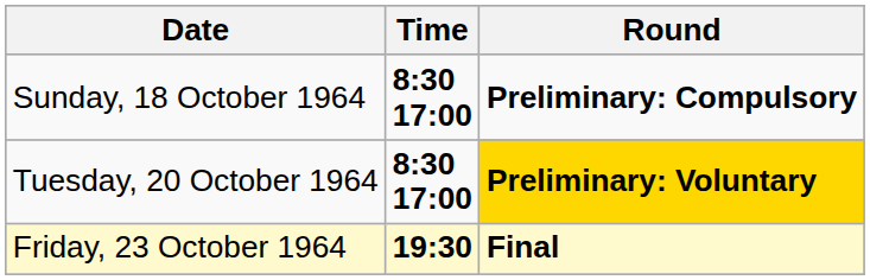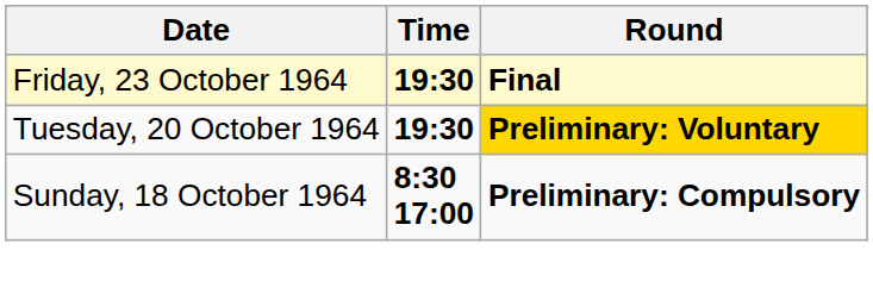rows swapped: Sunday, 18 October 1964 <-> Friday, 23 October 1964
Tuesday, 20 October 1964 | Time: 8:30 17:00 -> 19:30
